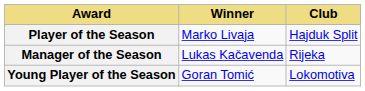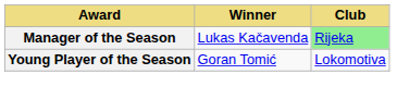- row: Player of the Season | Marko Livaja | Hajduk Split
Manager of the Season | Club: no background -> lightgreen background
